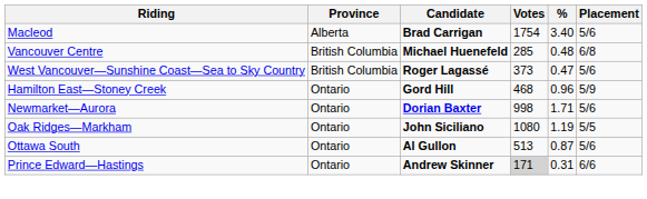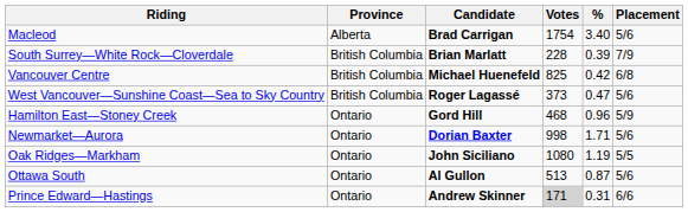+ row: South Surrey—White Rock—Cloverdale | British Columbia | Brian Marlatt | 228 | 0.39 | 7/9
Vancouver Centre | Votes: 285 -> 825
Vancouver Centre | %: 0.48 -> 0.42
